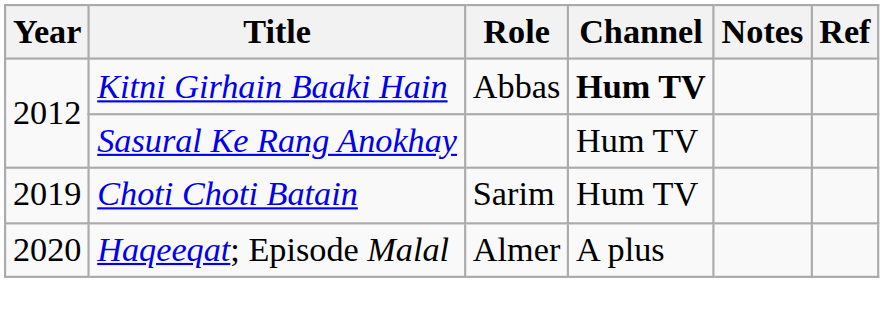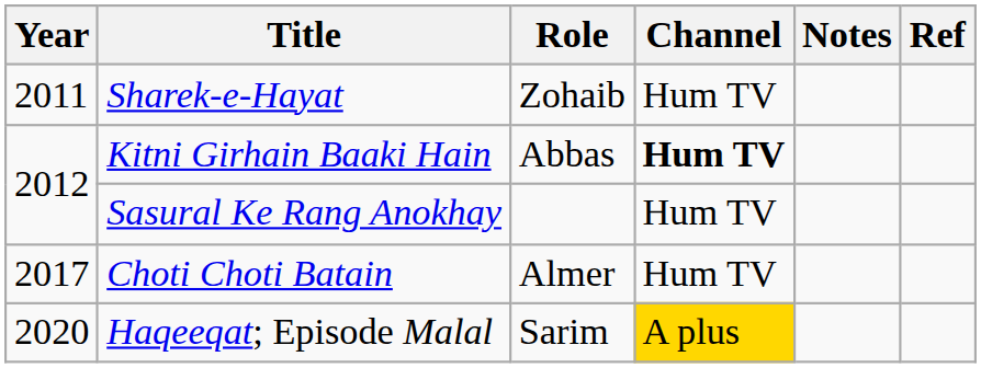+ row: 2011 | Sharek-e-Hayat | Zohaib | Hum TV
Choti Choti Batain | Year: 2019 -> 2017
Choti Choti Batain | Role: Sarim -> Almer
Haqeeqat; Episode Malal | Role: Almer -> Sarim
Haqeeqat; Episode Malal | Channel: no background -> gold background
